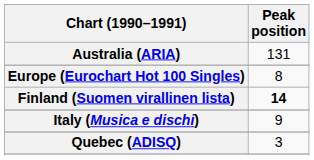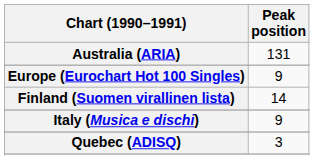Europe (Eurochart Hot 100 Singles) | Peak position: 8 -> 9
Finland (Suomen virallinen lista) | Peak position: bold -> normal
